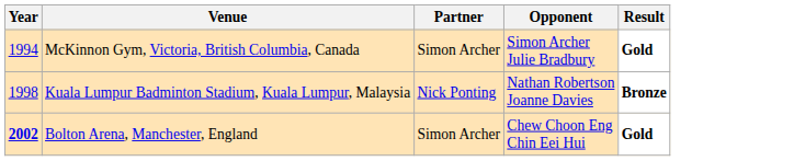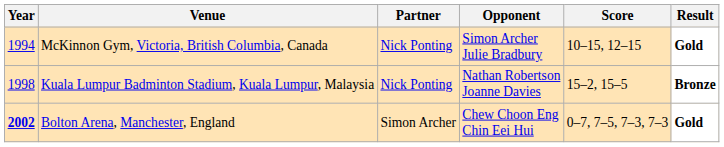+ column: Score | 10–15, 12–15 | 15–2, 15–5 | 0–7, 7–5, 7–3, 7–3
McKinnon Gym, Victoria, British Columbia, Canada | Partner: Simon Archer -> Nick Ponting
